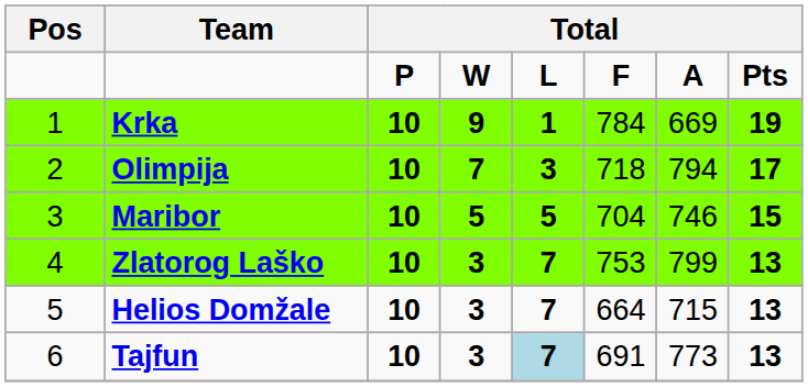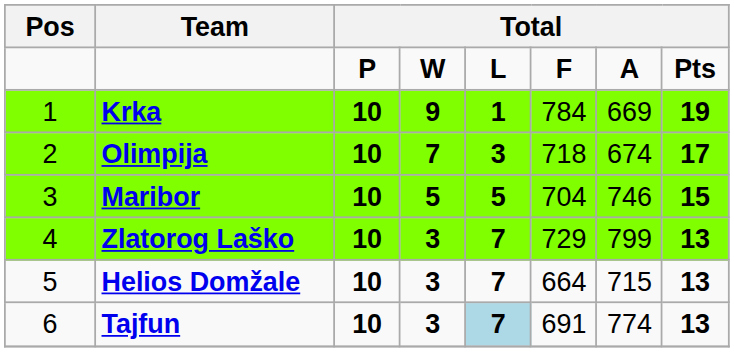Olimpija | column 7: 794 -> 674
Zlatorog Laško | column 6: 753 -> 729
Tajfun | column 7: 773 -> 774
